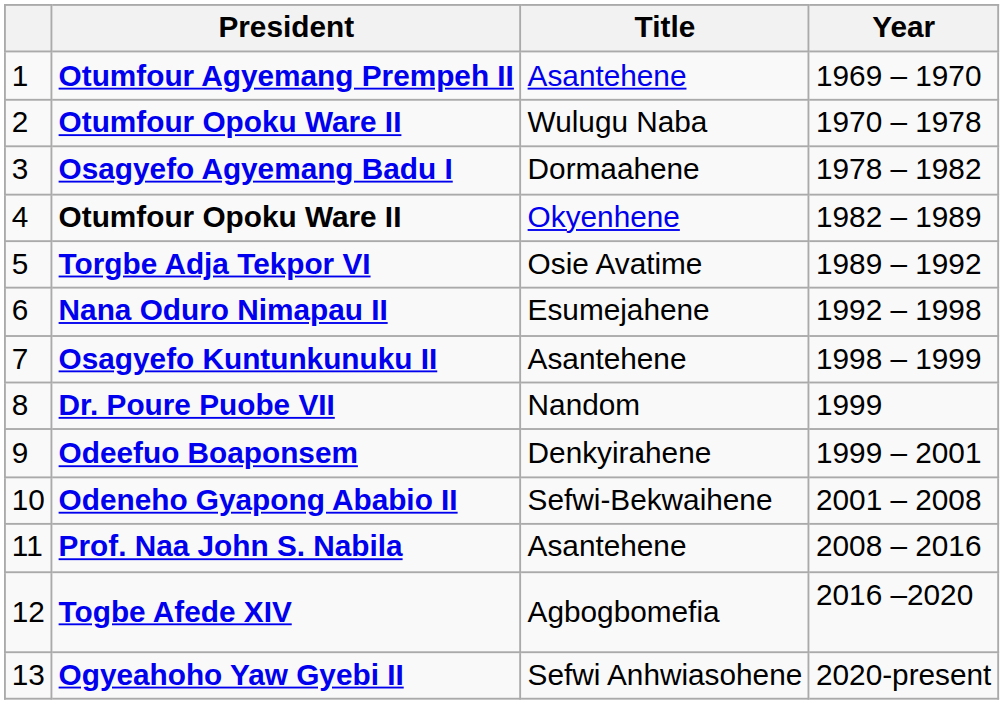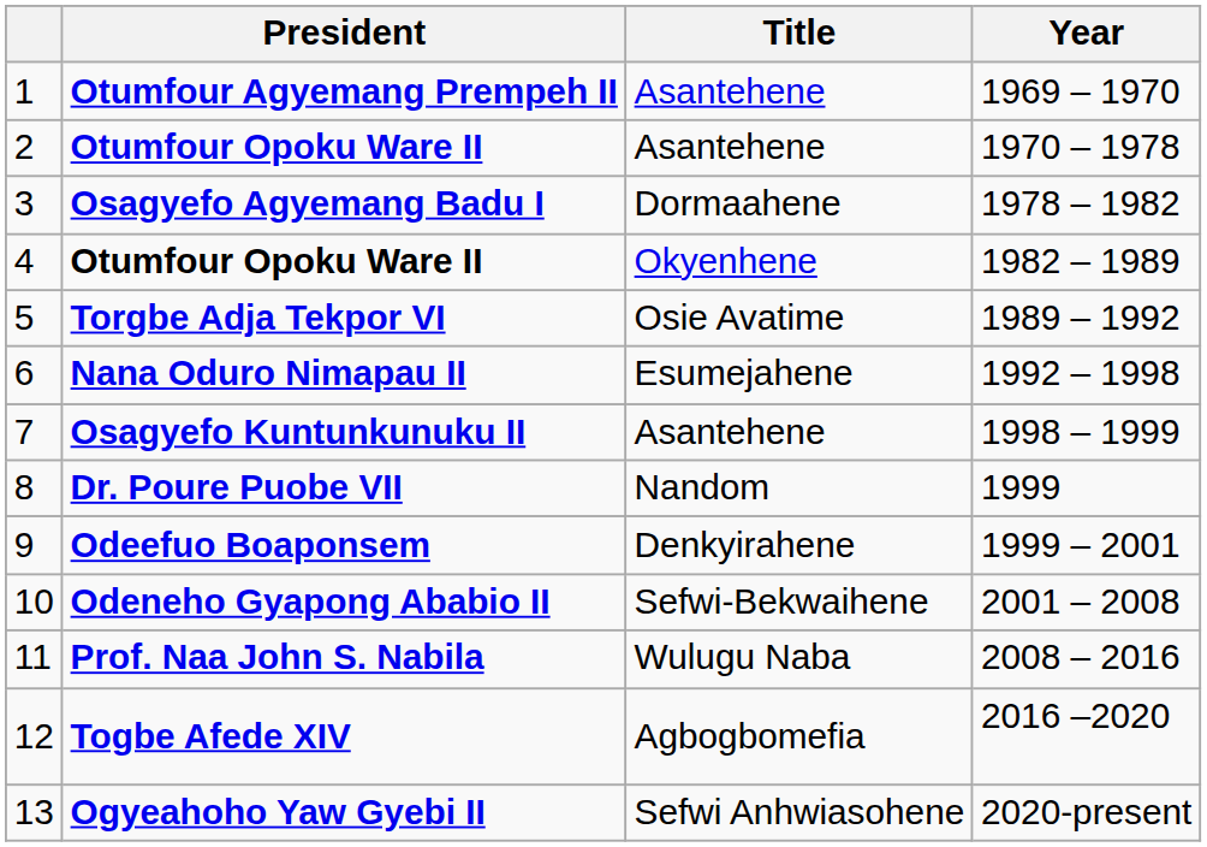2 / Otumfour Opoku Ware II | Title: Wulugu Naba -> Asantehene
Prof. Naa John S. Nabila | Title: Asantehene -> Wulugu Naba
